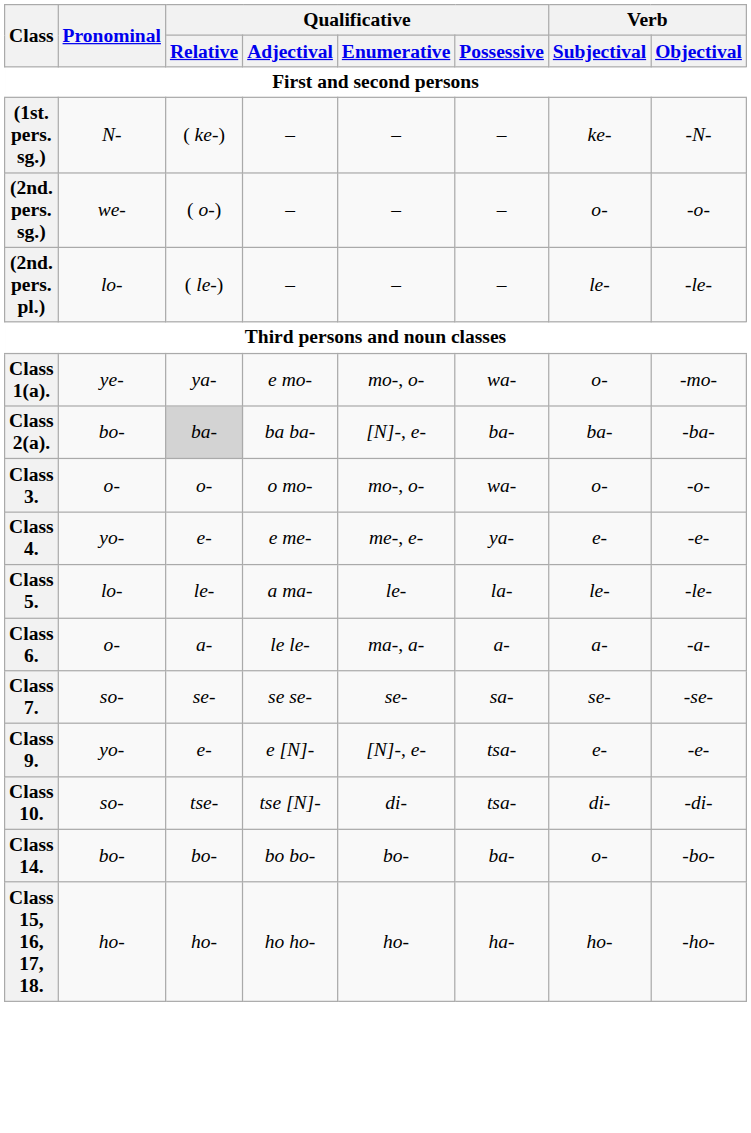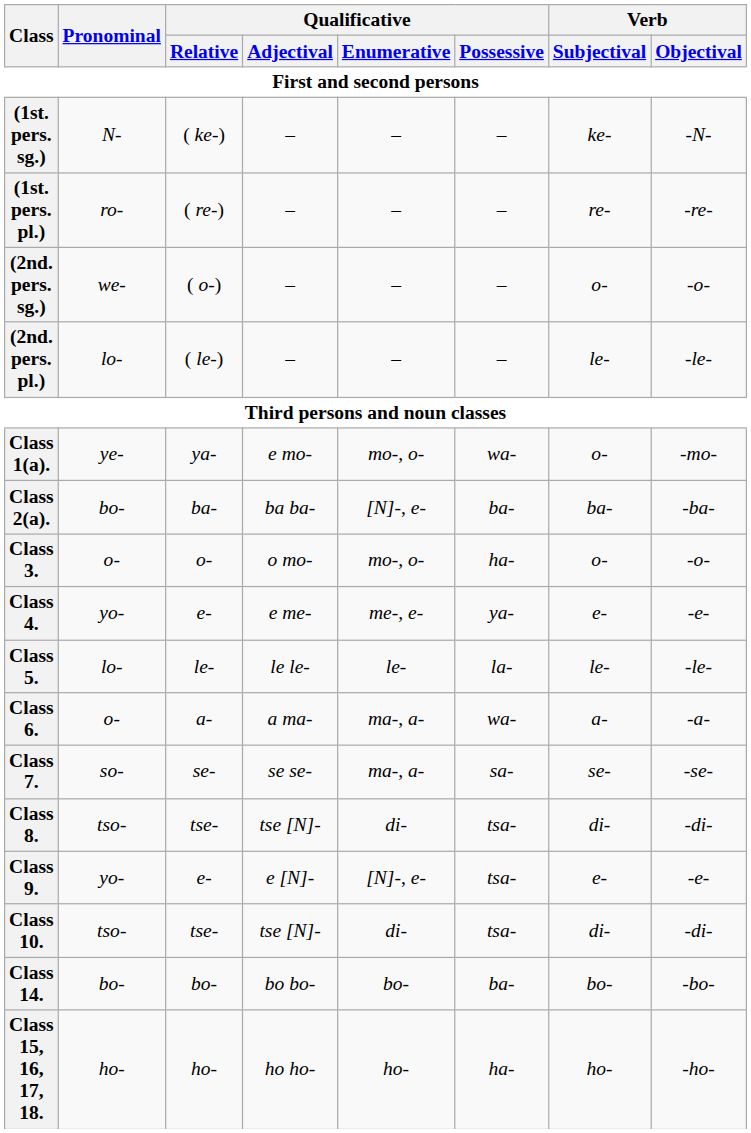+ row: (1st. pers. pl.) | ro- | ( re-) | – | – | – | re- | -re-
Class 2(a). | Qualificative / Relative: lightgrey background -> no background
Class 3. | Qualificative / Possessive: wa- -> ha-
Class 5. | Qualificative / Adjectival: a ma- -> le le-
Class 6. | Qualificative / Adjectival: le le- -> a ma-
Class 6. | Qualificative / Possessive: a- -> wa-
Class 7. | Qualificative / Enumerative: se- -> ma-, a-
+ row: Class 8. | tso- | tse- | tse [N]- | di- | tsa- | di- | -di-
Class 10. | Pronominal: so- -> tso-
Class 14. | Verb / Subjectival: o- -> bo-
